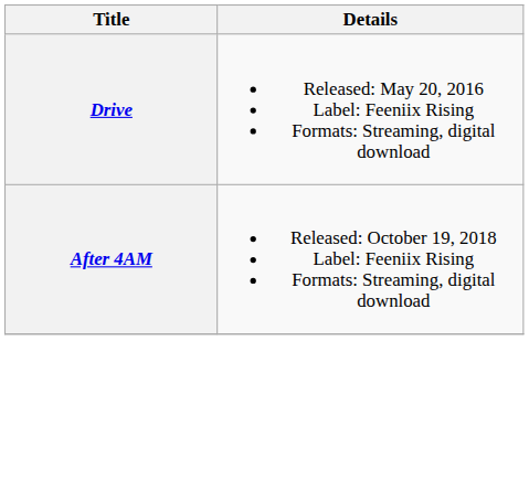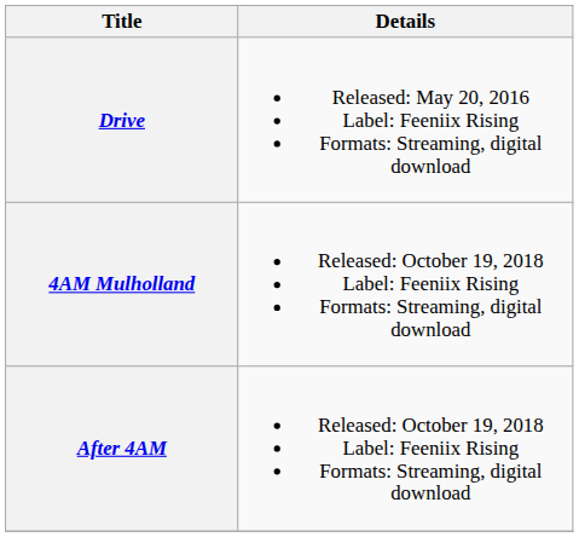+ row: 4AM Mulholland | Released: October 19, 2018 Label: Feeniix Rising Formats: Streaming, digital download
